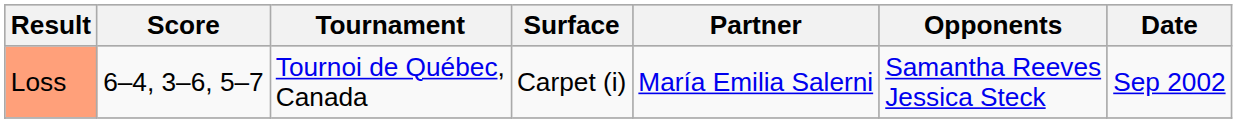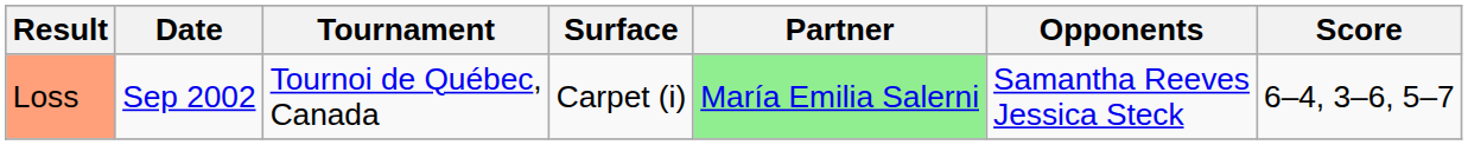columns swapped: Date <-> Score
Loss | Partner: no background -> lightgreen background
